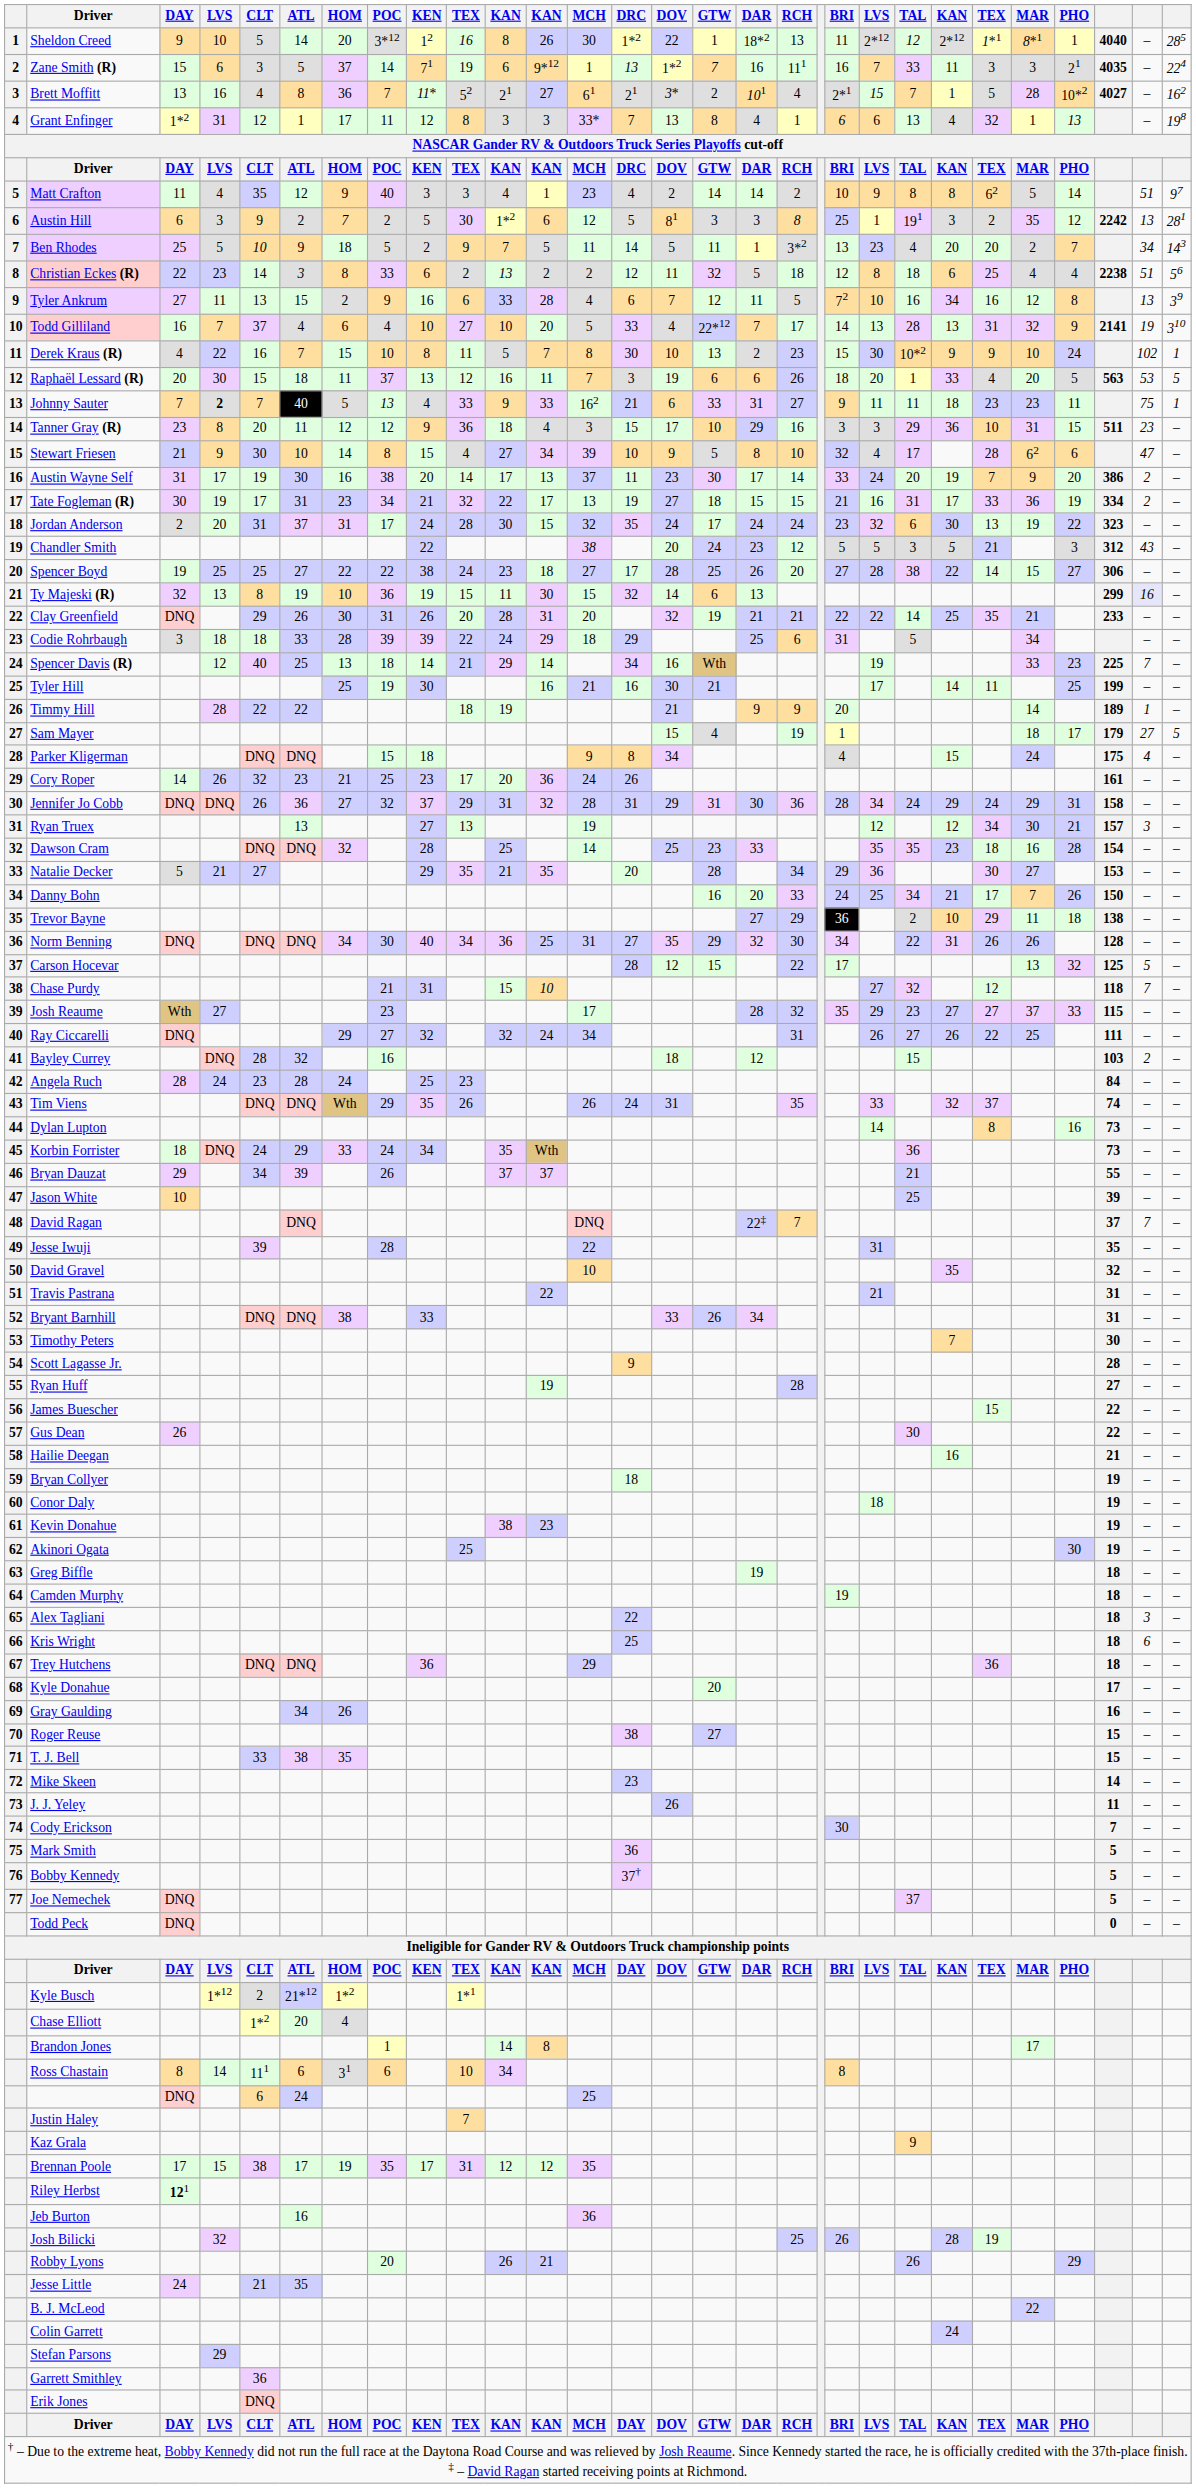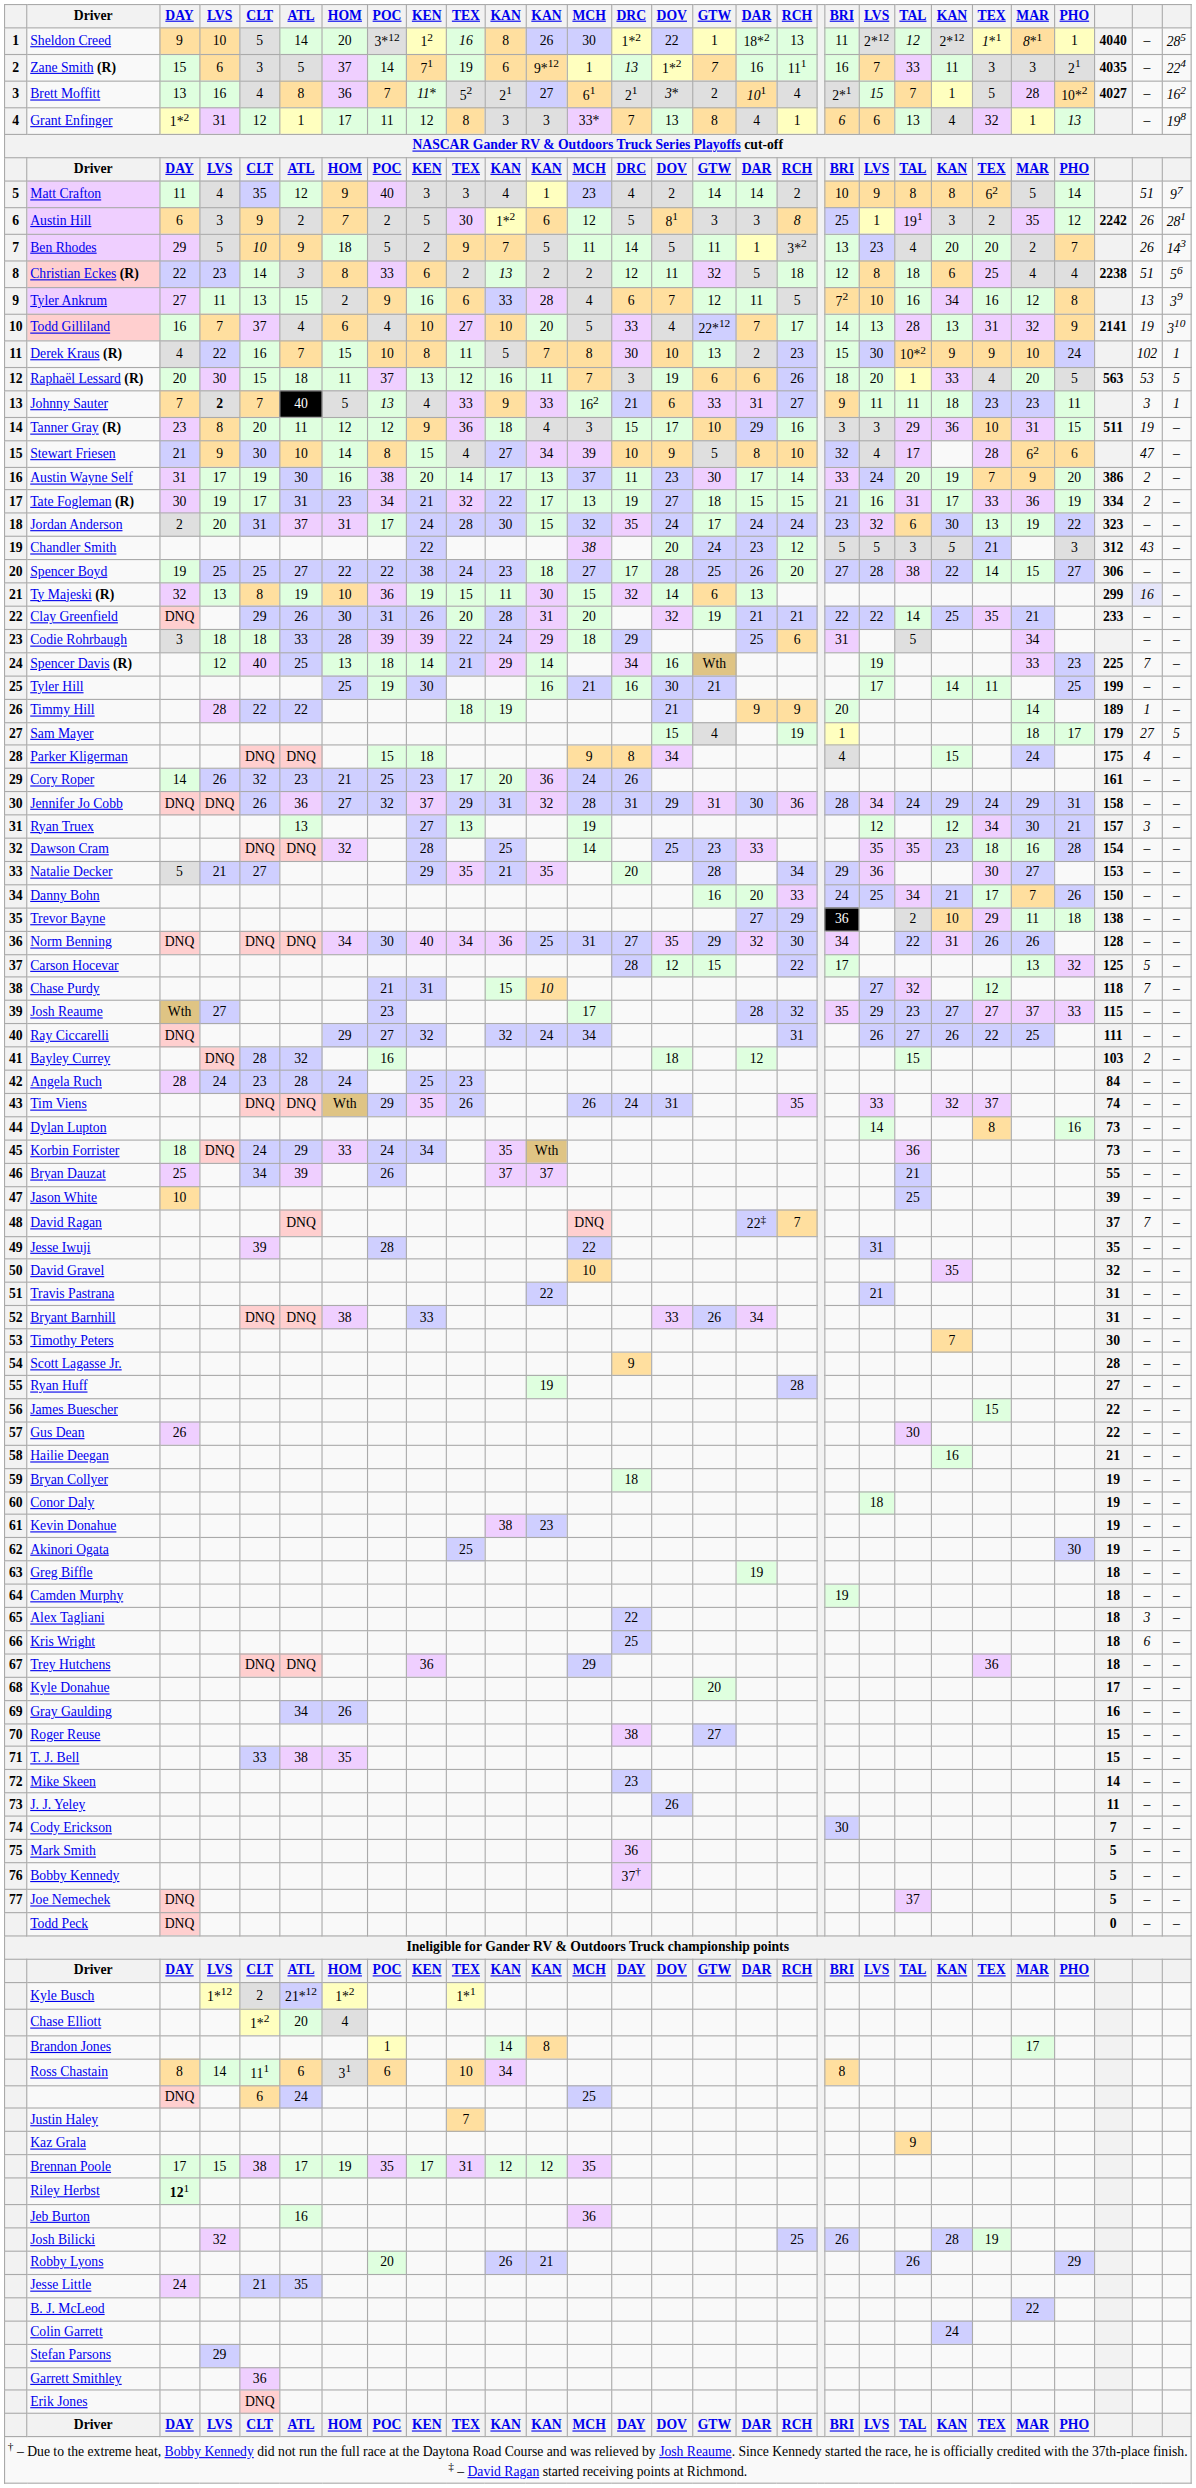Austin Hill | column 28: 13 -> 26
Ben Rhodes | DAY: 25 -> 29
Ben Rhodes | column 28: 34 -> 26
Johnny Sauter | column 28: 75 -> 3
Tanner Gray (R) | column 28: 23 -> 19
Bryan Dauzat | DAY: 29 -> 25
